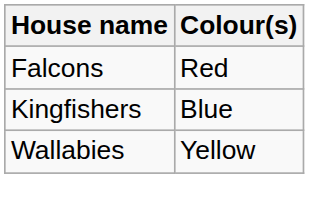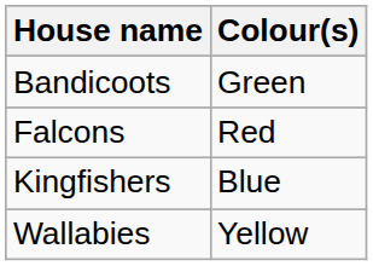+ row: Bandicoots | Green
